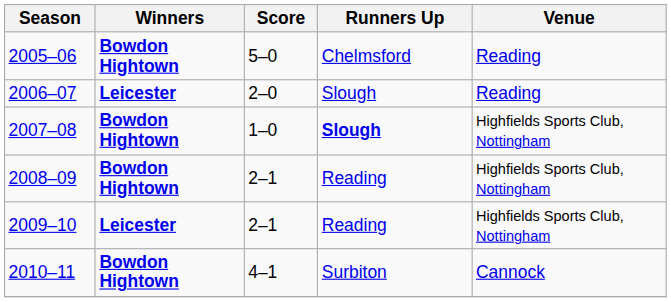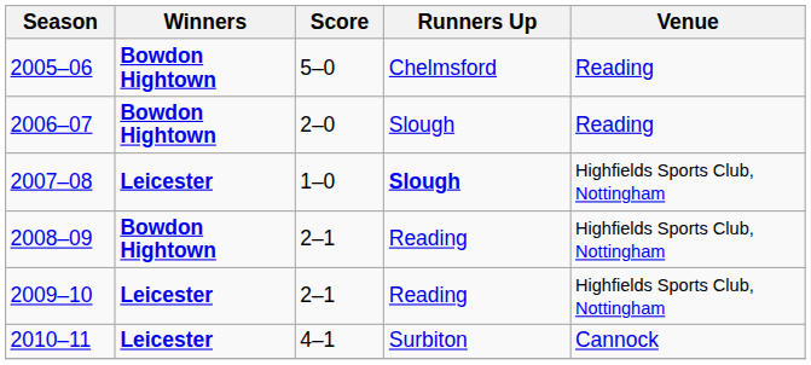2006–07 | Winners: Leicester -> Bowdon Hightown
2007–08 | Winners: Bowdon Hightown -> Leicester
2010–11 | Winners: Bowdon Hightown -> Leicester
